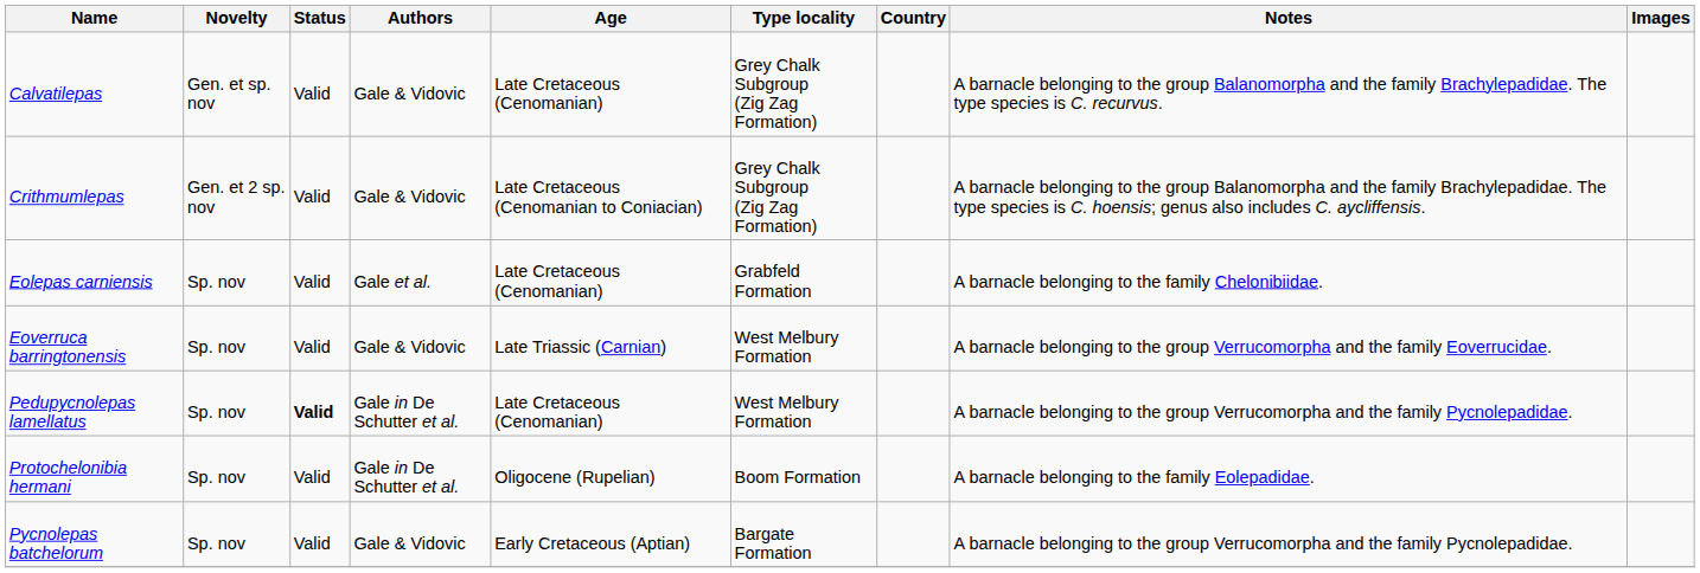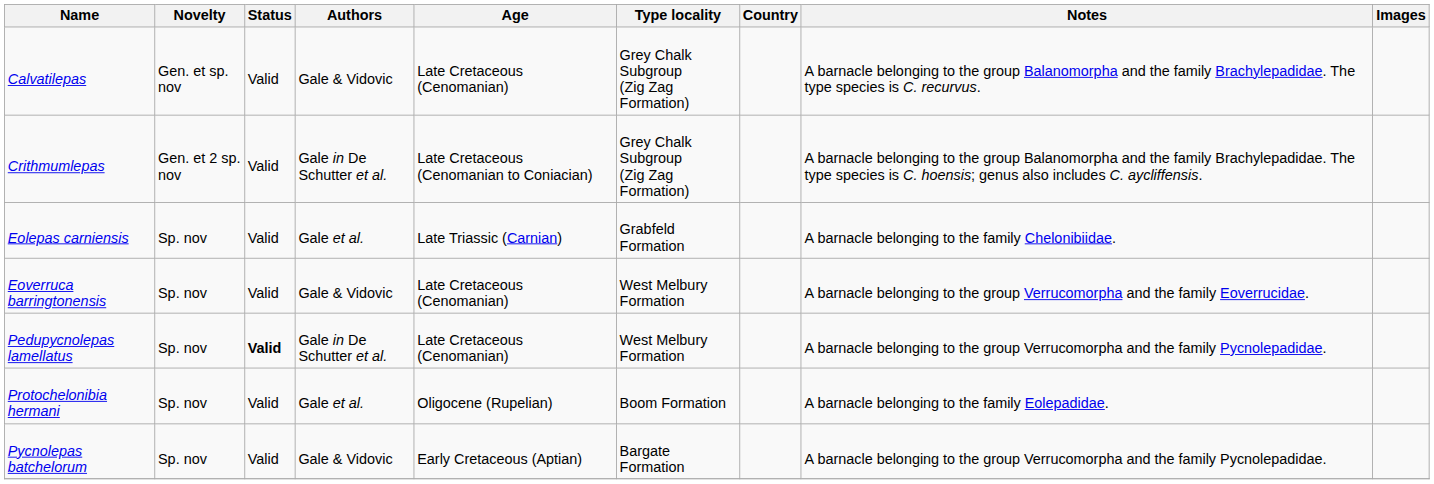Crithmumlepas | Authors: Gale & Vidovic -> Gale in De Schutter et al.
Eolepas carniensis | Age: Late Cretaceous (Cenomanian) -> Late Triassic (Carnian)
Eoverruca barringtonensis | Age: Late Triassic (Carnian) -> Late Cretaceous (Cenomanian)
Protochelonibia hermani | Authors: Gale in De Schutter et al. -> Gale et al.
